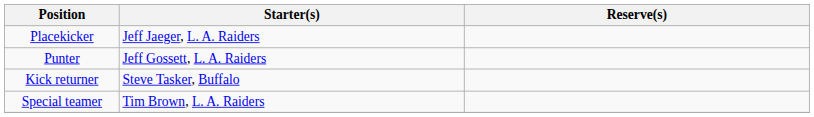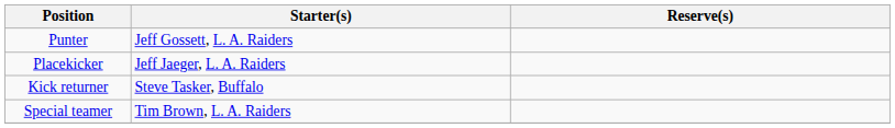rows swapped: Punter <-> Placekicker
